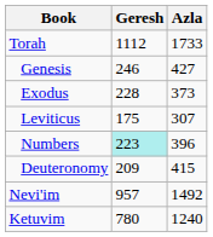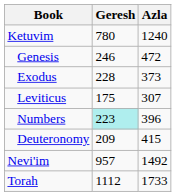rows swapped: Torah <-> Ketuvim
Genesis | Azla: 427 -> 472
